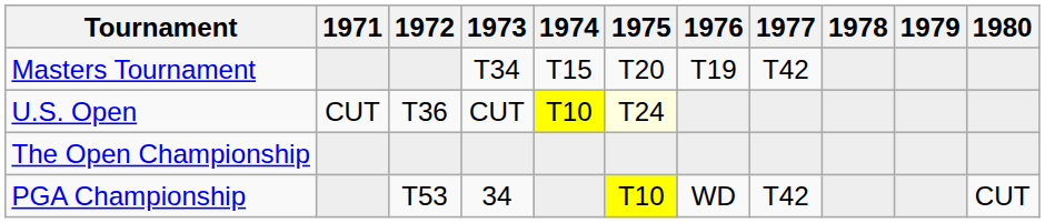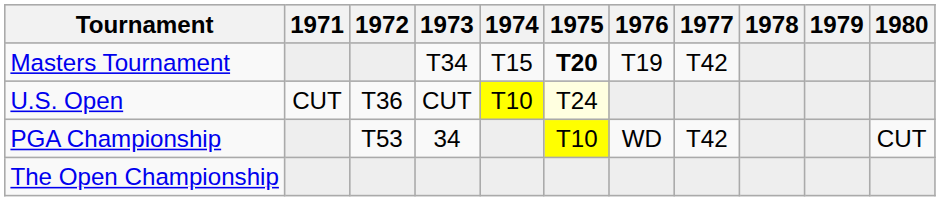Masters Tournament | 1975: normal -> bold
rows swapped: The Open Championship <-> PGA Championship
